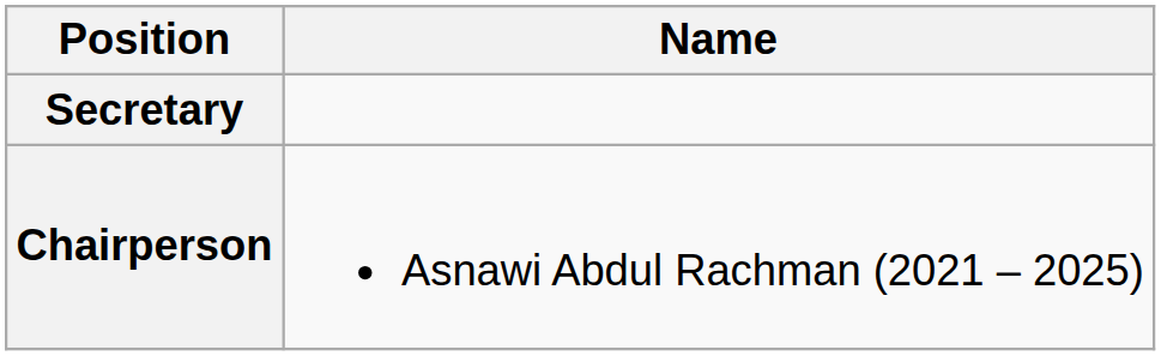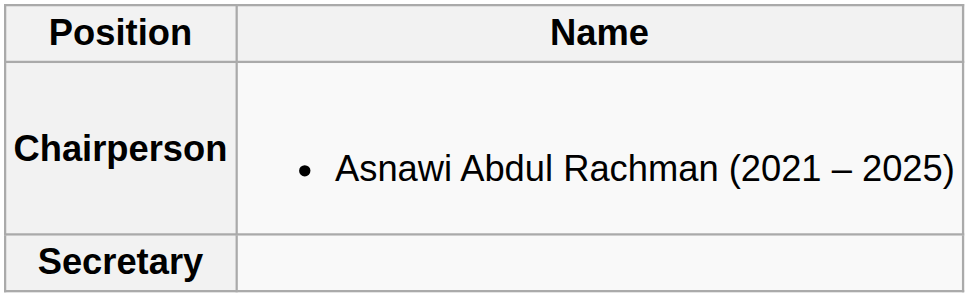rows swapped: Chairperson <-> Secretary
